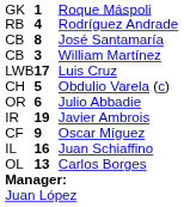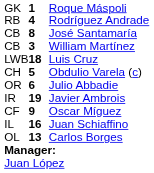Luis Cruz | column 2: 17 -> 18
